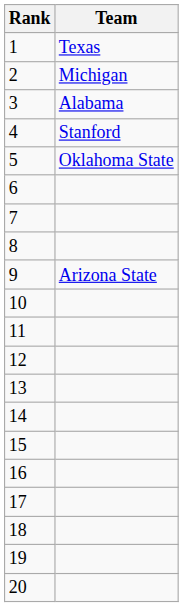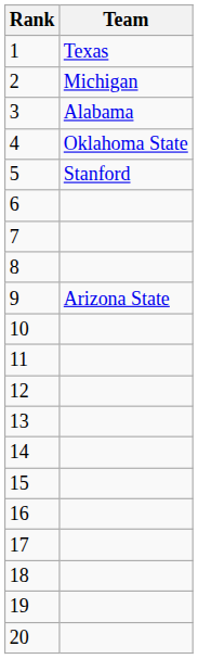4 | Team: Stanford -> Oklahoma State
5 | Team: Oklahoma State -> Stanford
